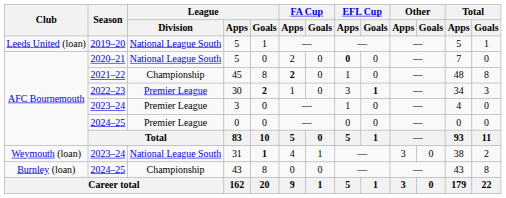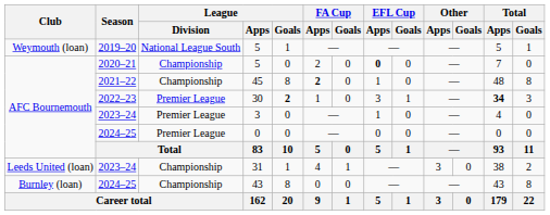2019–20 / 5 | Club: Leeds United (loan) -> Weymouth (loan)
2020–21 / 5 | League / Division: National League South -> Championship
30 | EFL Cup / Goals: bold -> normal
30 | Total / Apps: normal -> bold
31 | Club: Weymouth (loan) -> Leeds United (loan)
31 | League / Division: National League South -> Championship
31 | League / Goals: bold -> normal
